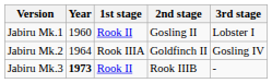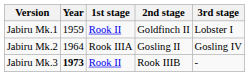Jabiru Mk.1 | Year: 1960 -> 1959
Jabiru Mk.1 | 2nd stage: Gosling II -> Goldfinch II
Jabiru Mk.2 | 2nd stage: Goldfinch II -> Gosling II
